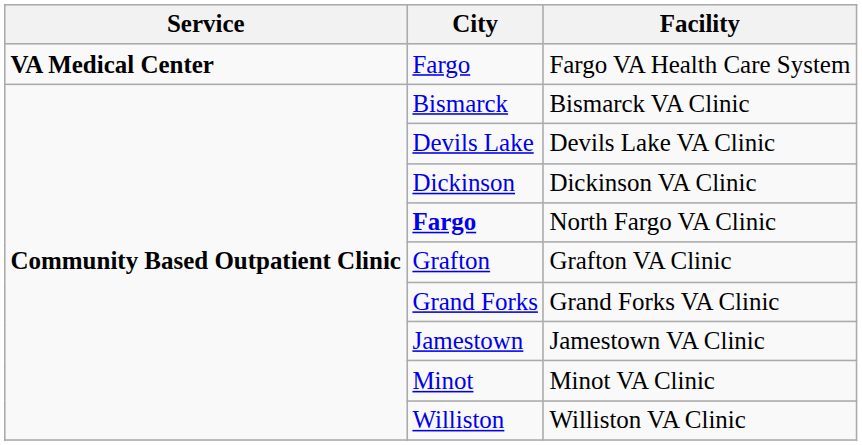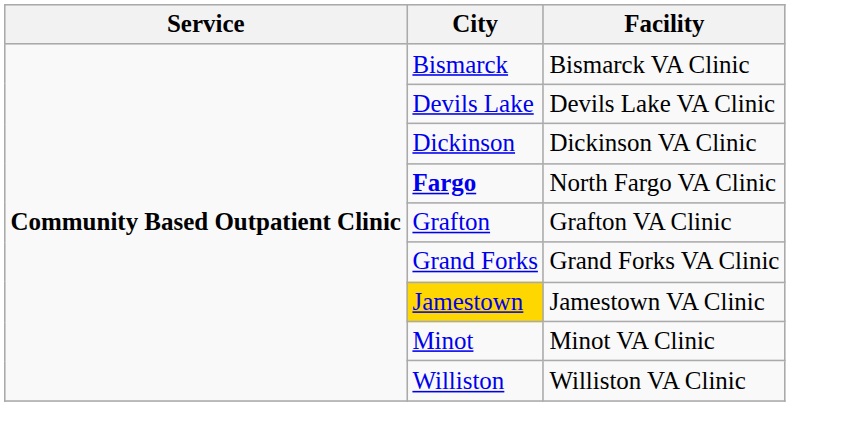- row: VA Medical Center | Fargo | Fargo VA Health Care System
Jamestown VA Clinic | City: no background -> gold background
